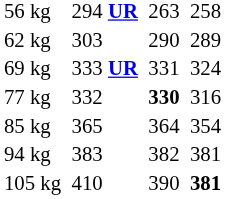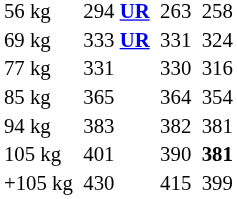- row: 62 kg | 303 | 290 | 289
77 kg | column 3: 332 -> 331
77 kg | column 5: bold -> normal
105 kg | column 3: 410 -> 401
+ row: +105 kg | 430 | 415 | 399
